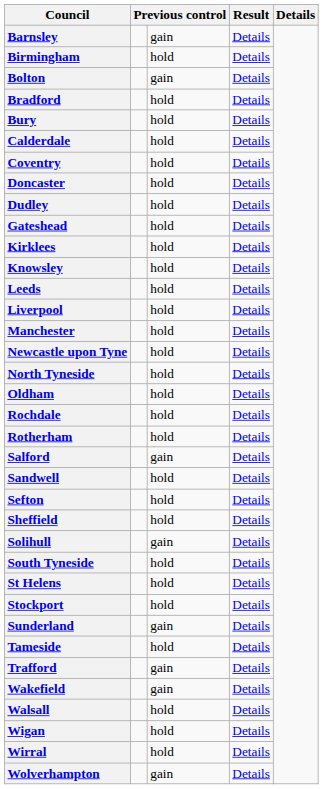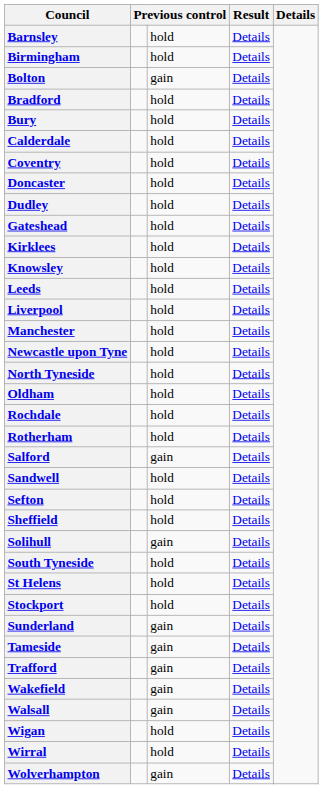Barnsley | column 3: gain -> hold
Tameside | column 3: hold -> gain
Walsall | column 3: hold -> gain
